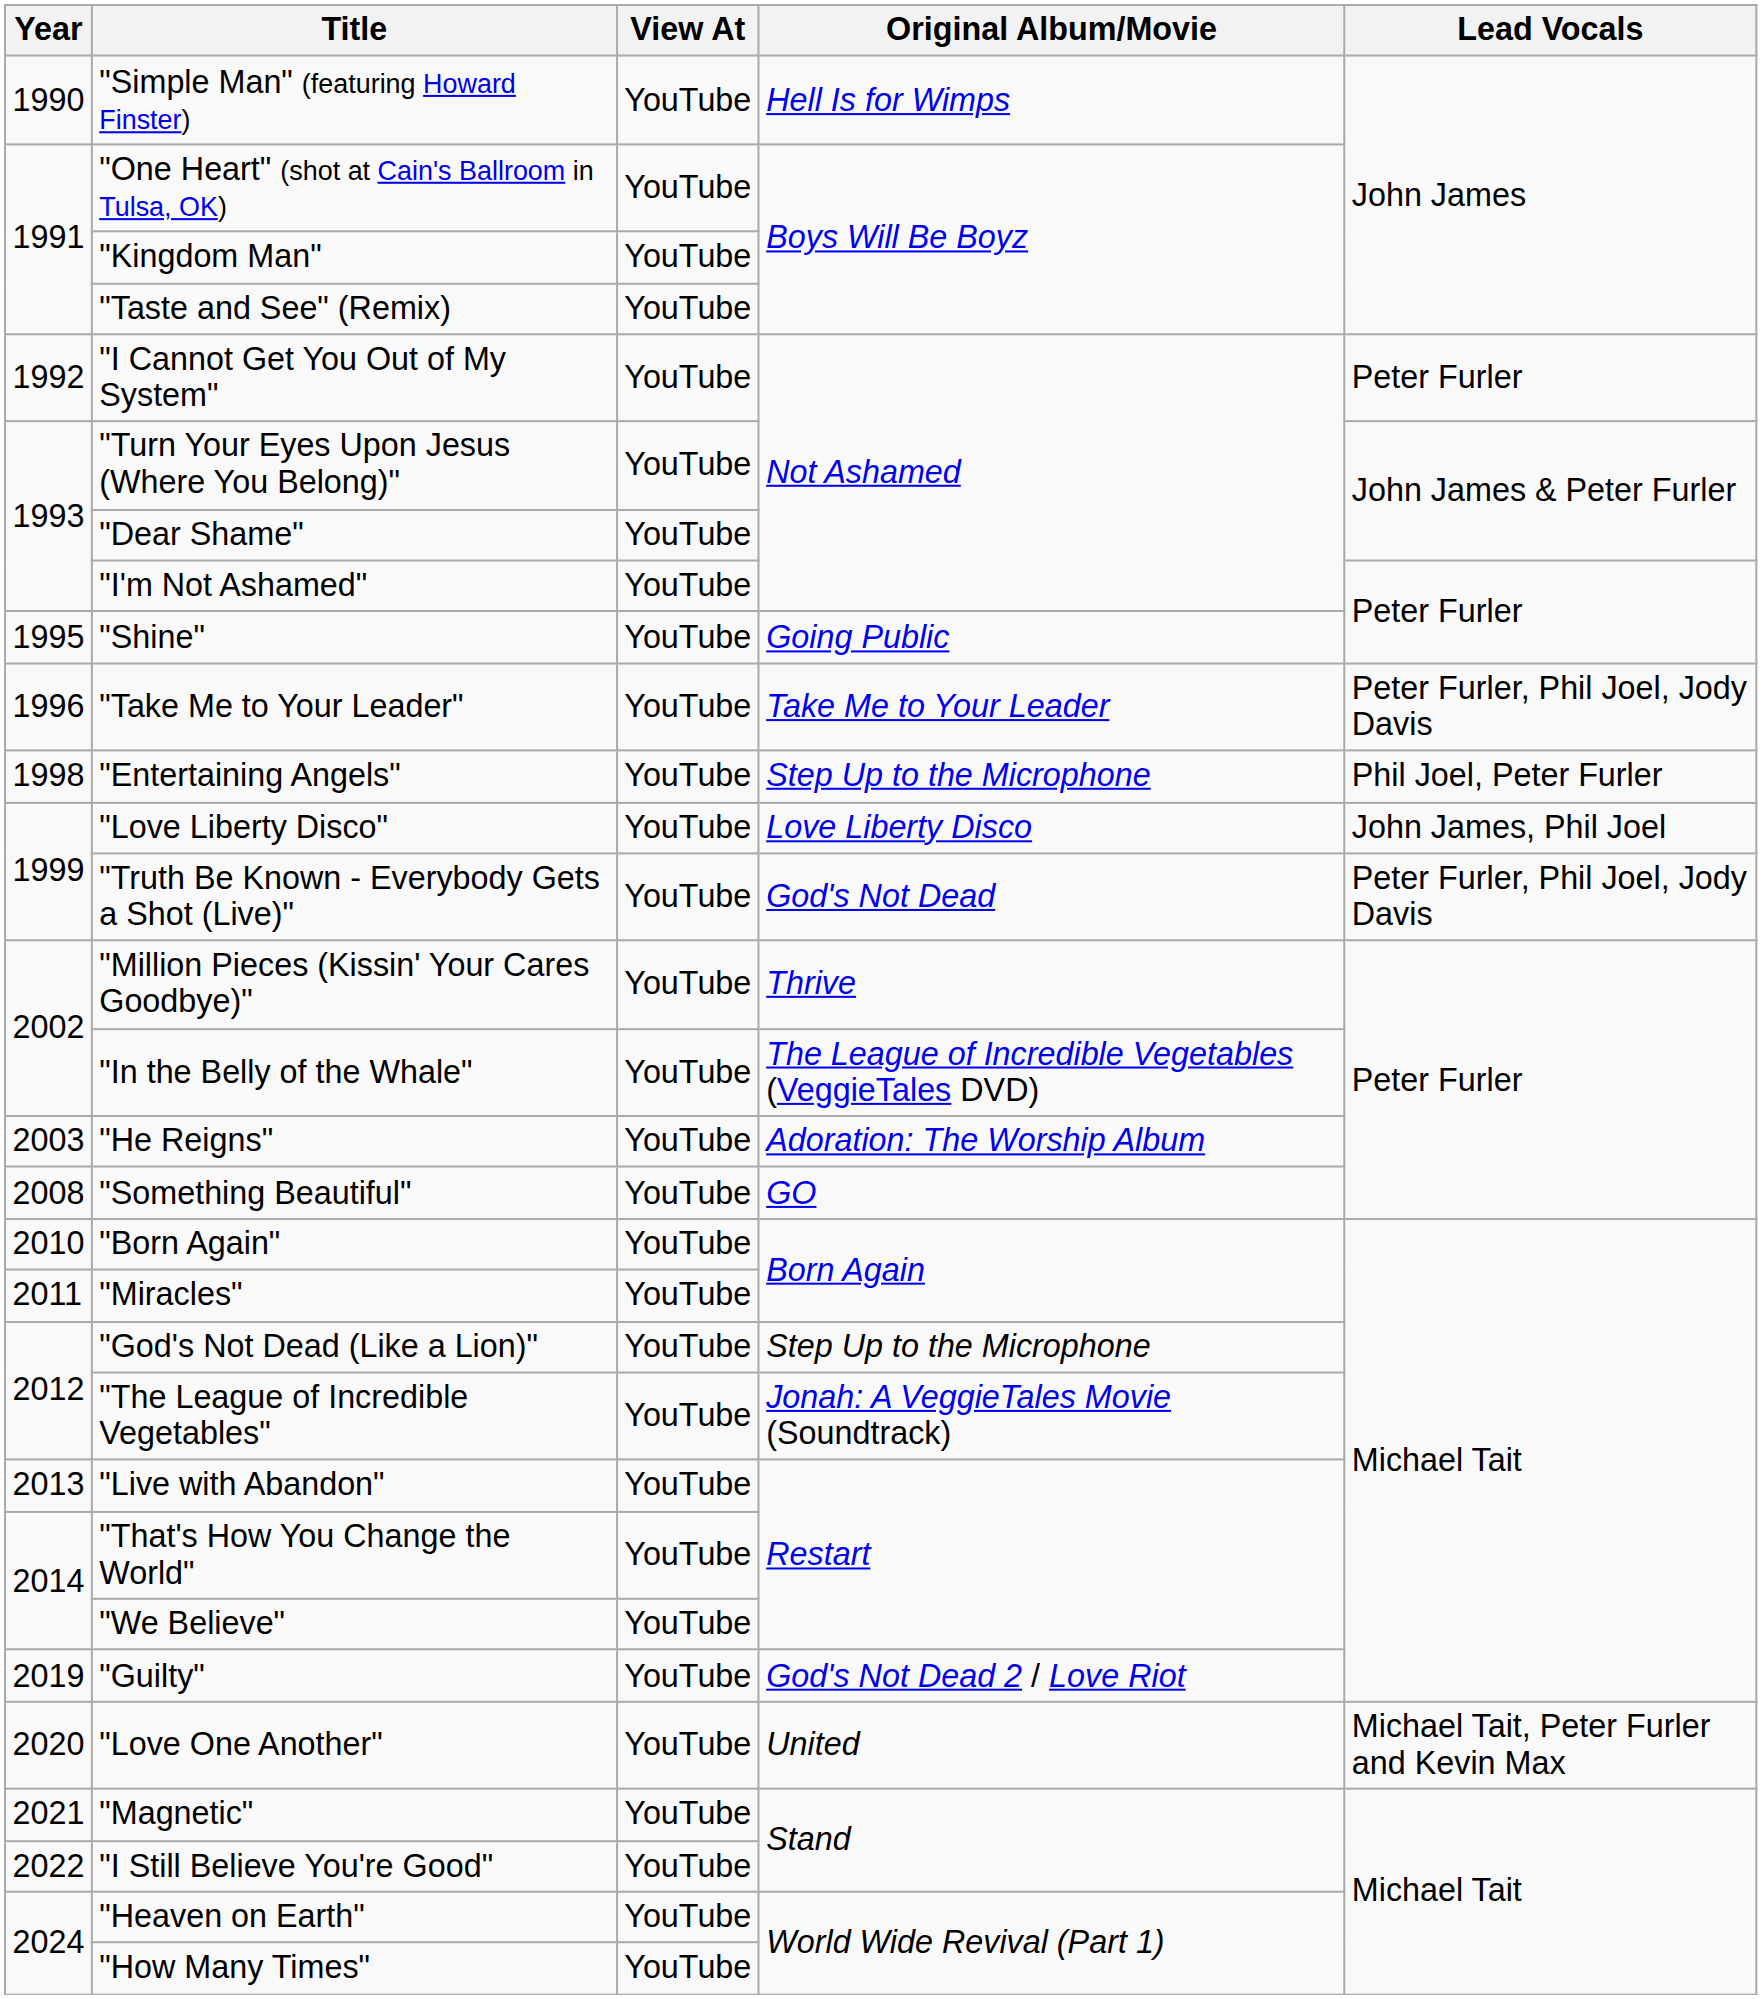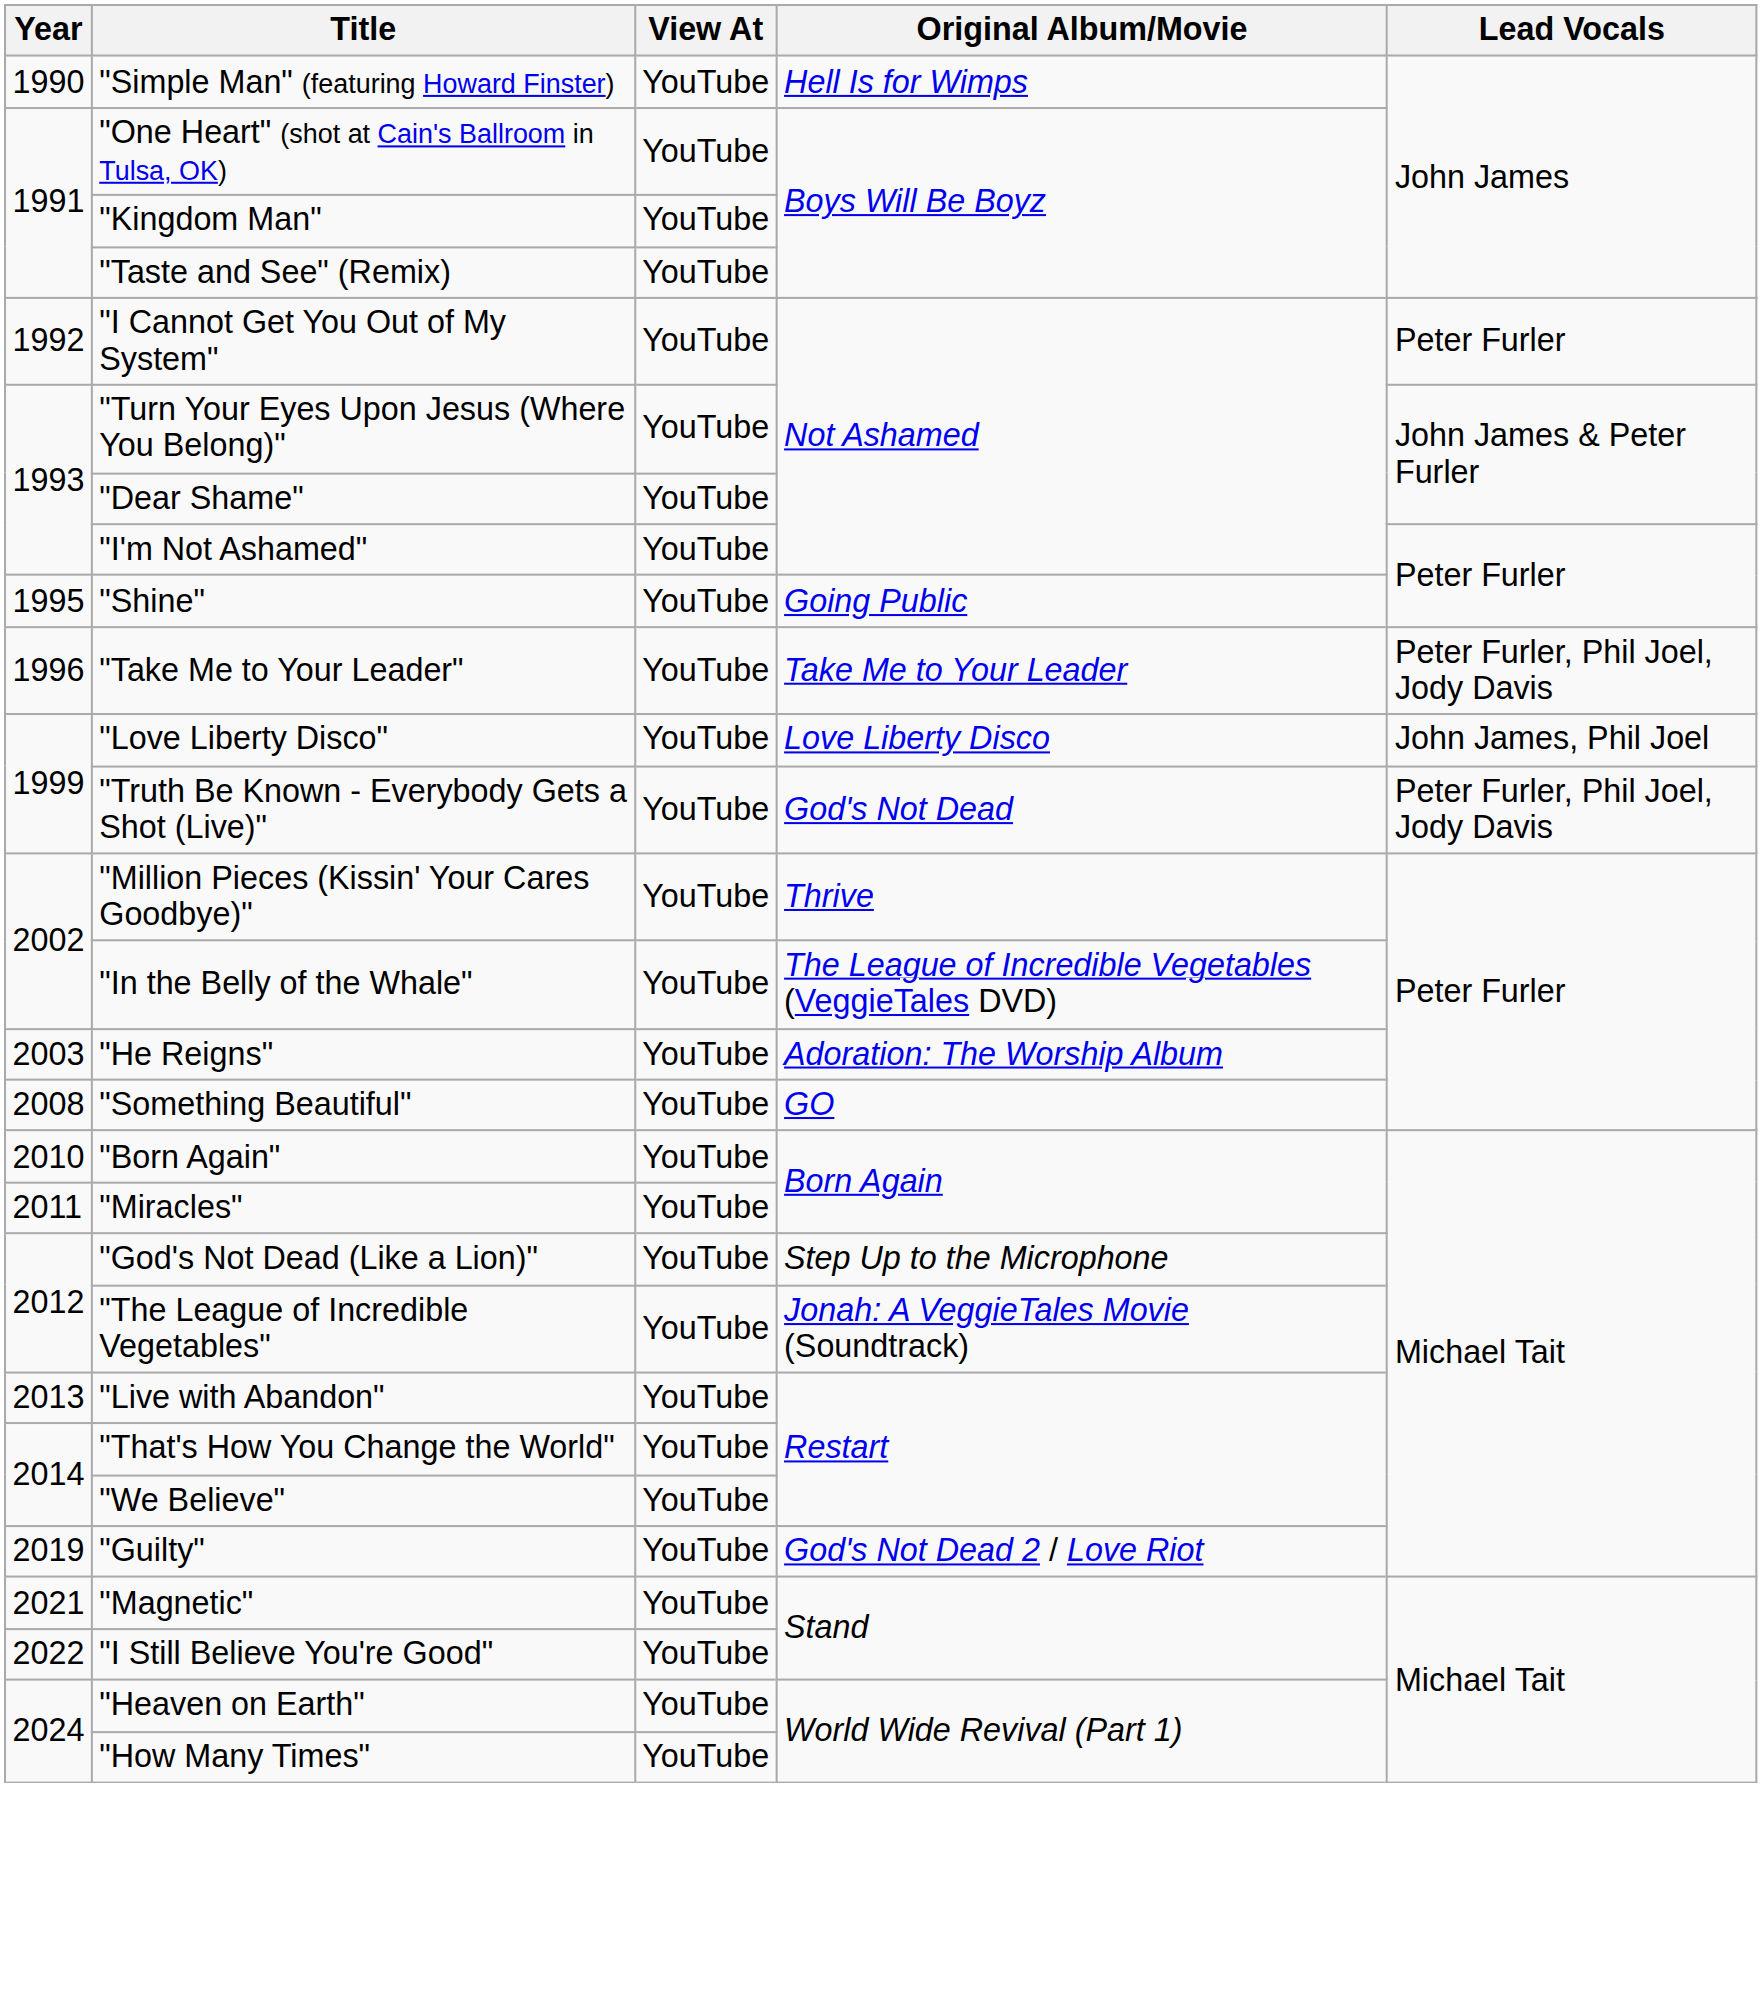- row: 1998 | "Entertaining Angels" | YouTube | Step Up to the Microphone | Phil Joel, Peter Furler
- row: 2020 | "Love One Another" | YouTube | United | Michael Tait, Peter Furler and Kevin Max
